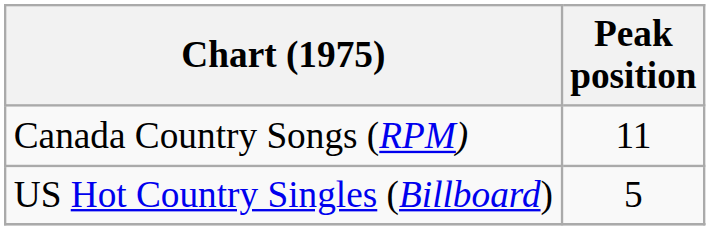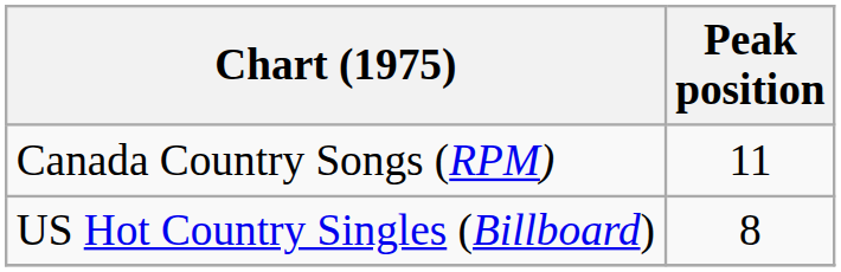US Hot Country Singles (Billboard) | Peak position: 5 -> 8
